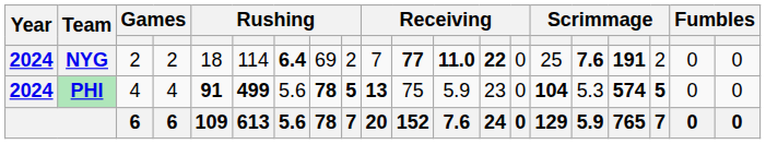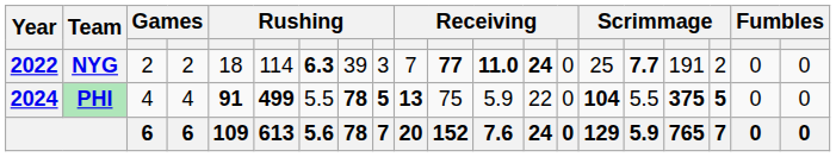NYG | Year: 2024 -> 2022
NYG | column 7: 6.4 -> 6.3
NYG | column 8: 69 -> 39
NYG | column 9: 2 -> 3
NYG | column 13: 22 -> 24
NYG | column 16: 7.6 -> 7.7
NYG | column 17: bold -> normal
PHI | column 7: 5.6 -> 5.5
PHI | column 13: 23 -> 22
PHI | column 16: 5.3 -> 5.5
PHI | column 17: 574 -> 375
